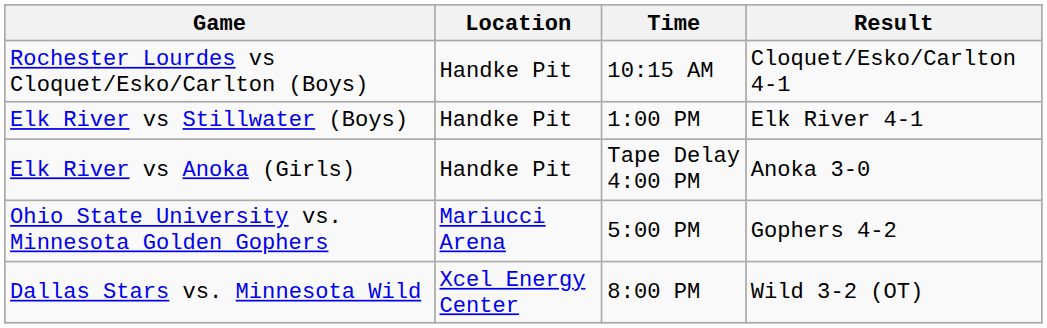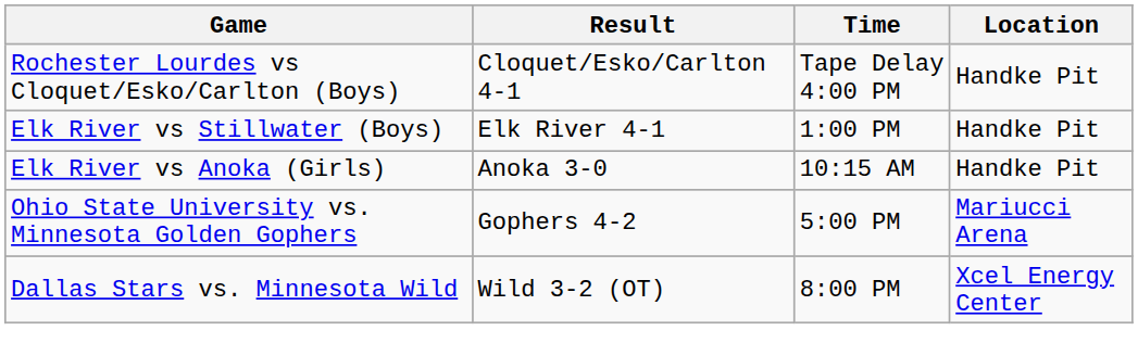columns swapped: Location <-> Result
Rochester Lourdes vs Cloquet/Esko/Carlton (Boys) | Time: 10:15 AM -> Tape Delay 4:00 PM
Elk River vs Anoka (Girls) | Time: Tape Delay 4:00 PM -> 10:15 AM
